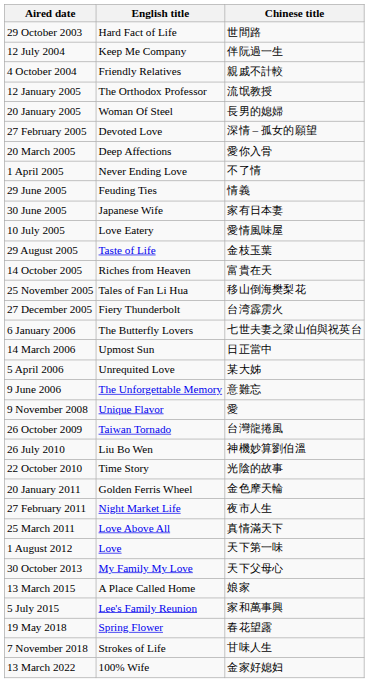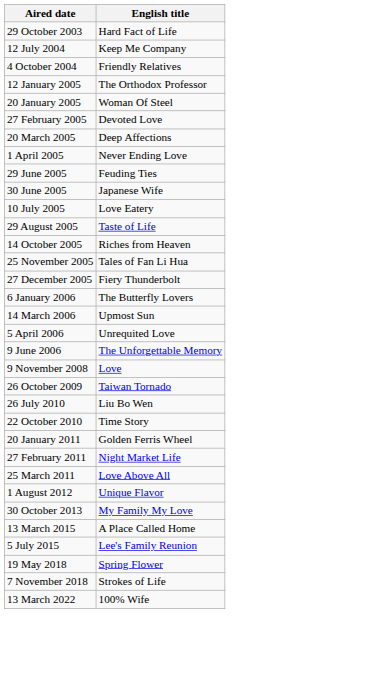- column: Chinese title | 世間路 | 伴阮過一生 | 親戚不計較 | 流氓教授 | 長男的媳婦 | 深情 – 孤女的願望 | 愛你入骨 | 不了情 | 情義 | 家有日本妻 | 愛情風味屋 | 金枝玉葉 | 富貴在天 | 移山倒海樊梨花 | 台湾霹雳火 | 七世夫妻之梁山伯與祝英台 | 日正當中 | 某大姊 | 意難忘 | 愛 | 台灣龍捲風 | 神機妙算劉伯溫 | 光陰的故事 | 金色摩天輪 | 夜市人生 | 真情滿天下 | 天下第一味 | 天下父母心 | 娘家 | 家和萬事興 | 春花望露 | 甘味人生 | 金家好媳妇
9 November 2008 | English title: Unique Flavor -> Love
1 August 2012 | English title: Love -> Unique Flavor
